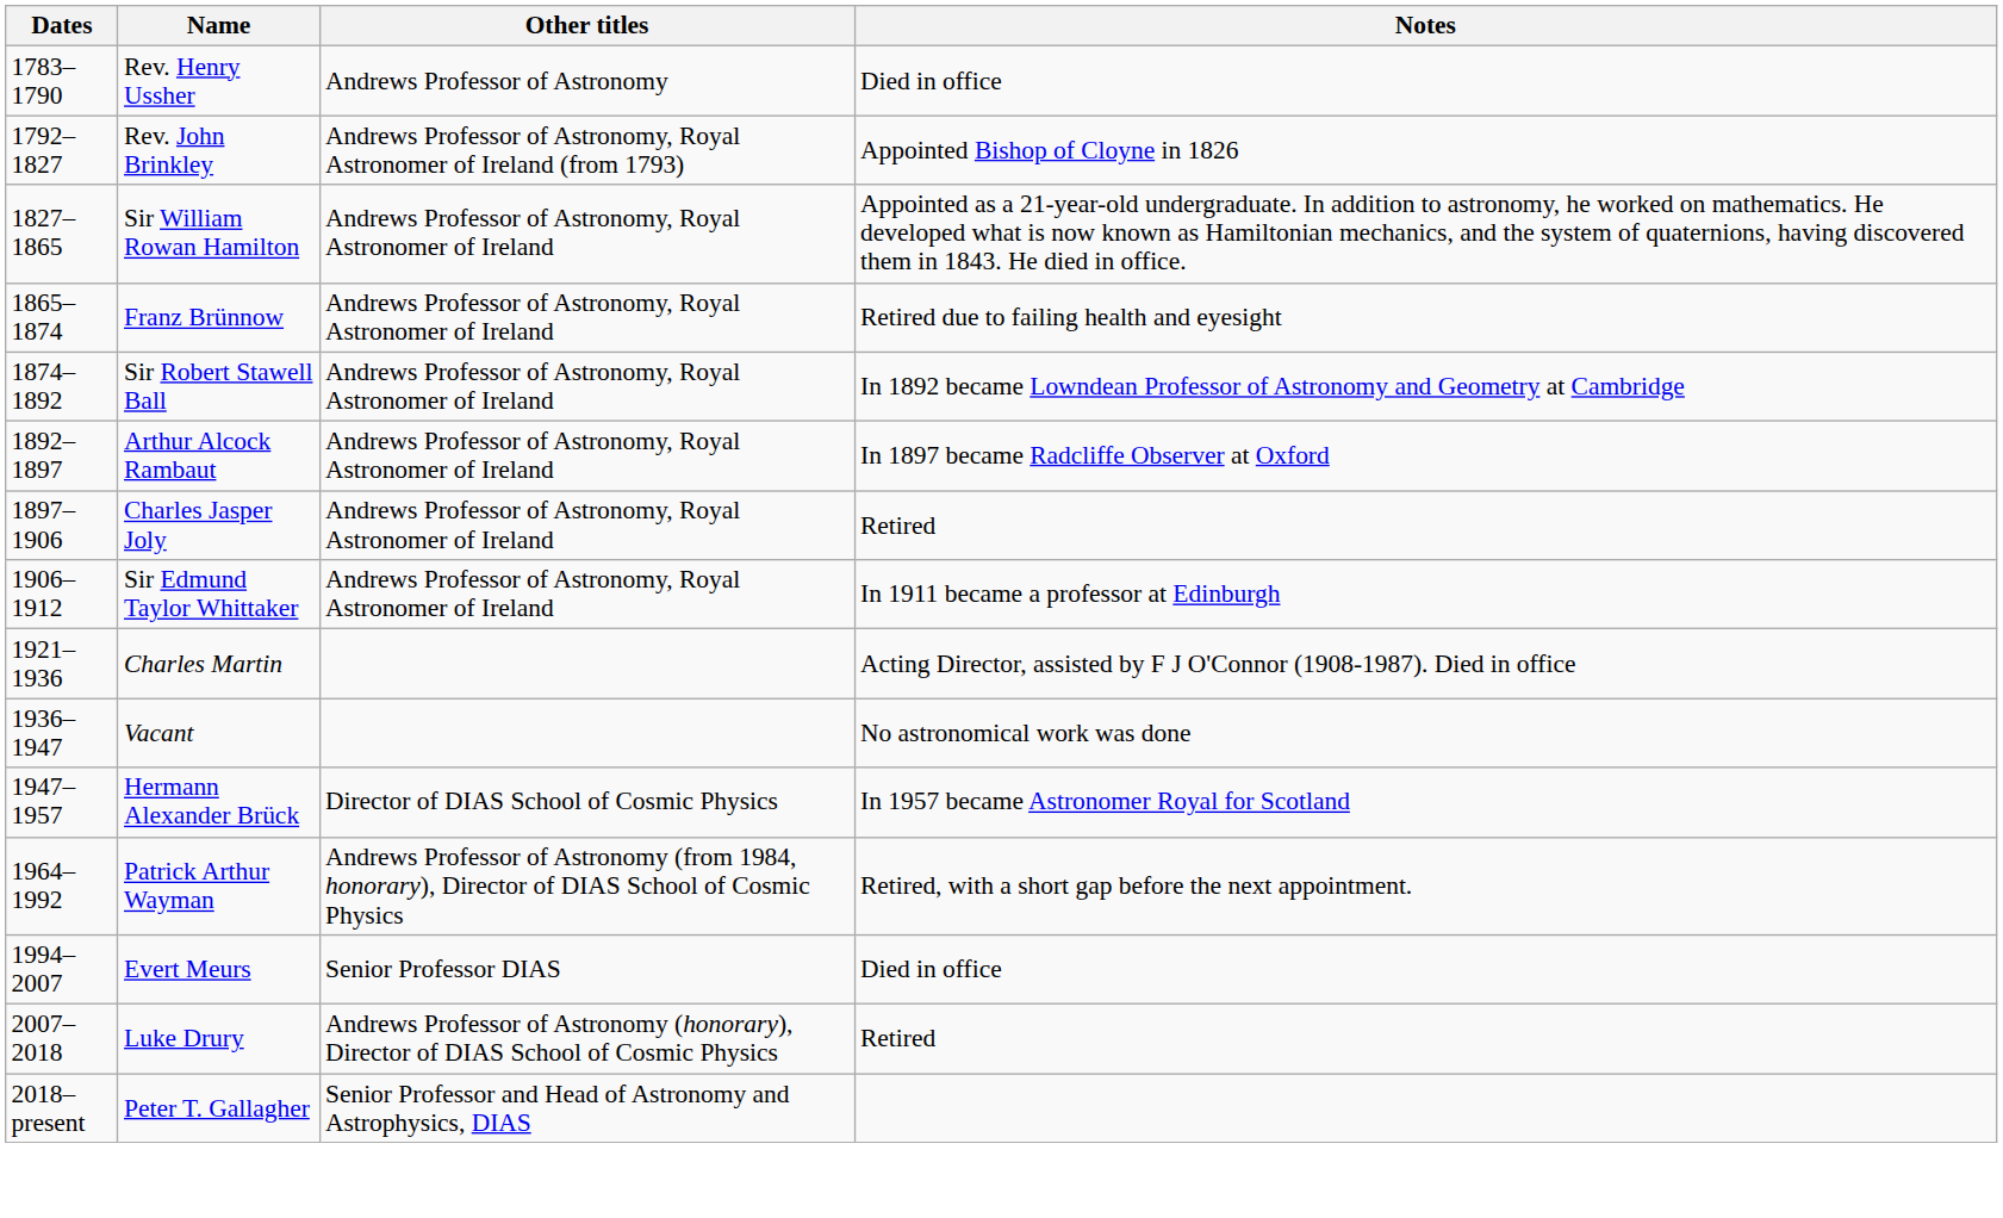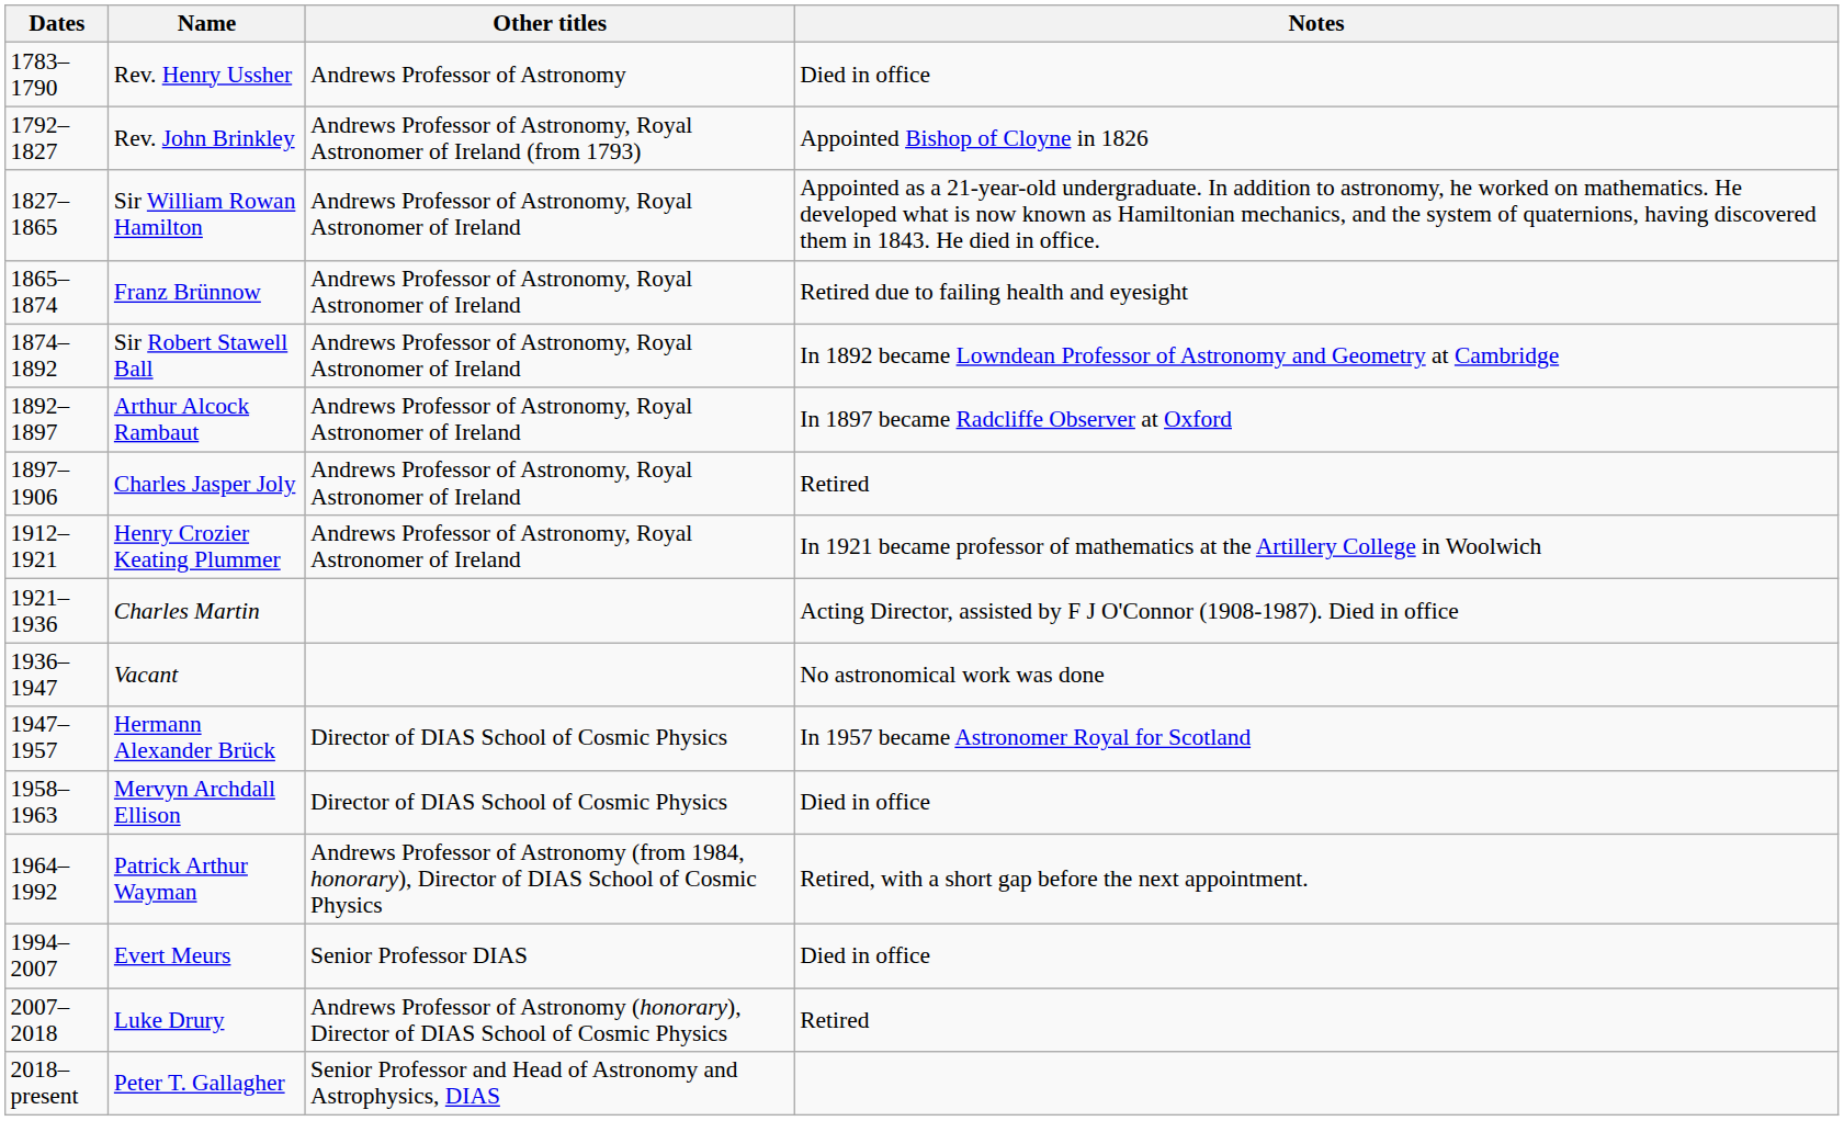- row: 1906–1912 | Sir Edmund Taylor Whittaker | Andrews Professor of Astronomy, Royal Astronomer of Ireland | In 1911 became a professor at Edinburgh
+ row: 1912–1921 | Henry Crozier Keating Plummer | Andrews Professor of Astronomy, Royal Astronomer of Ireland | In 1921 became professor of mathematics at the Artillery College in Woolwich
+ row: 1958–1963 | Mervyn Archdall Ellison | Director of DIAS School of Cosmic Physics | Died in office
